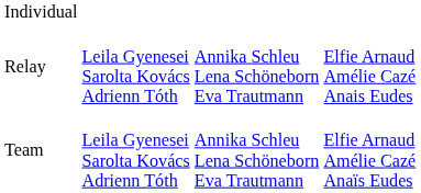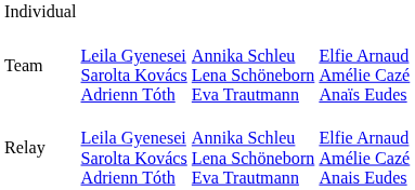rows swapped: Team <-> Relay
